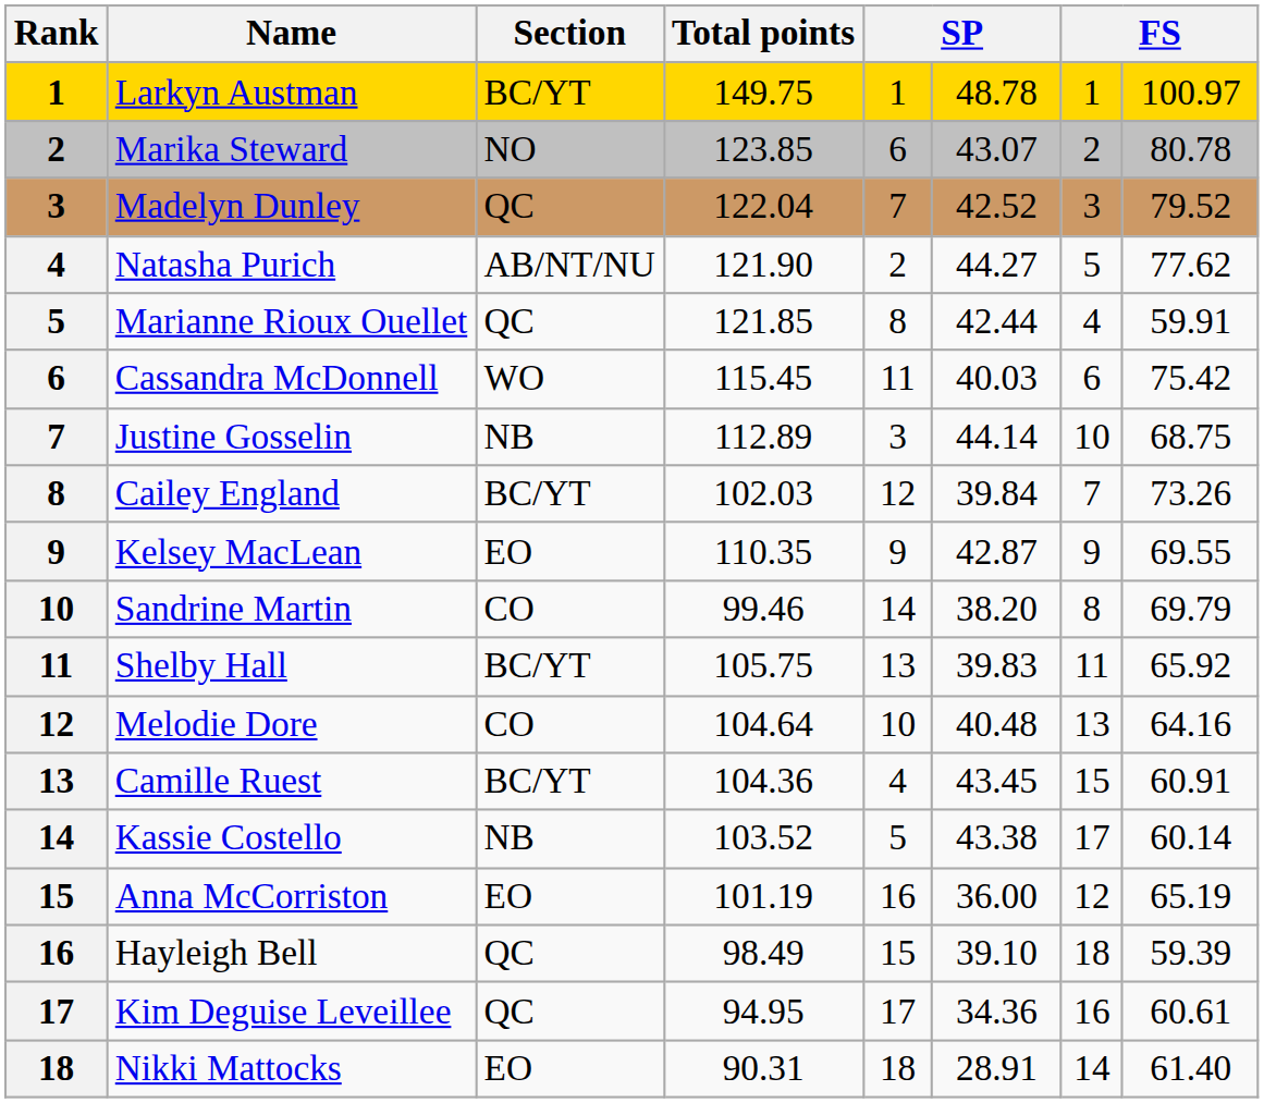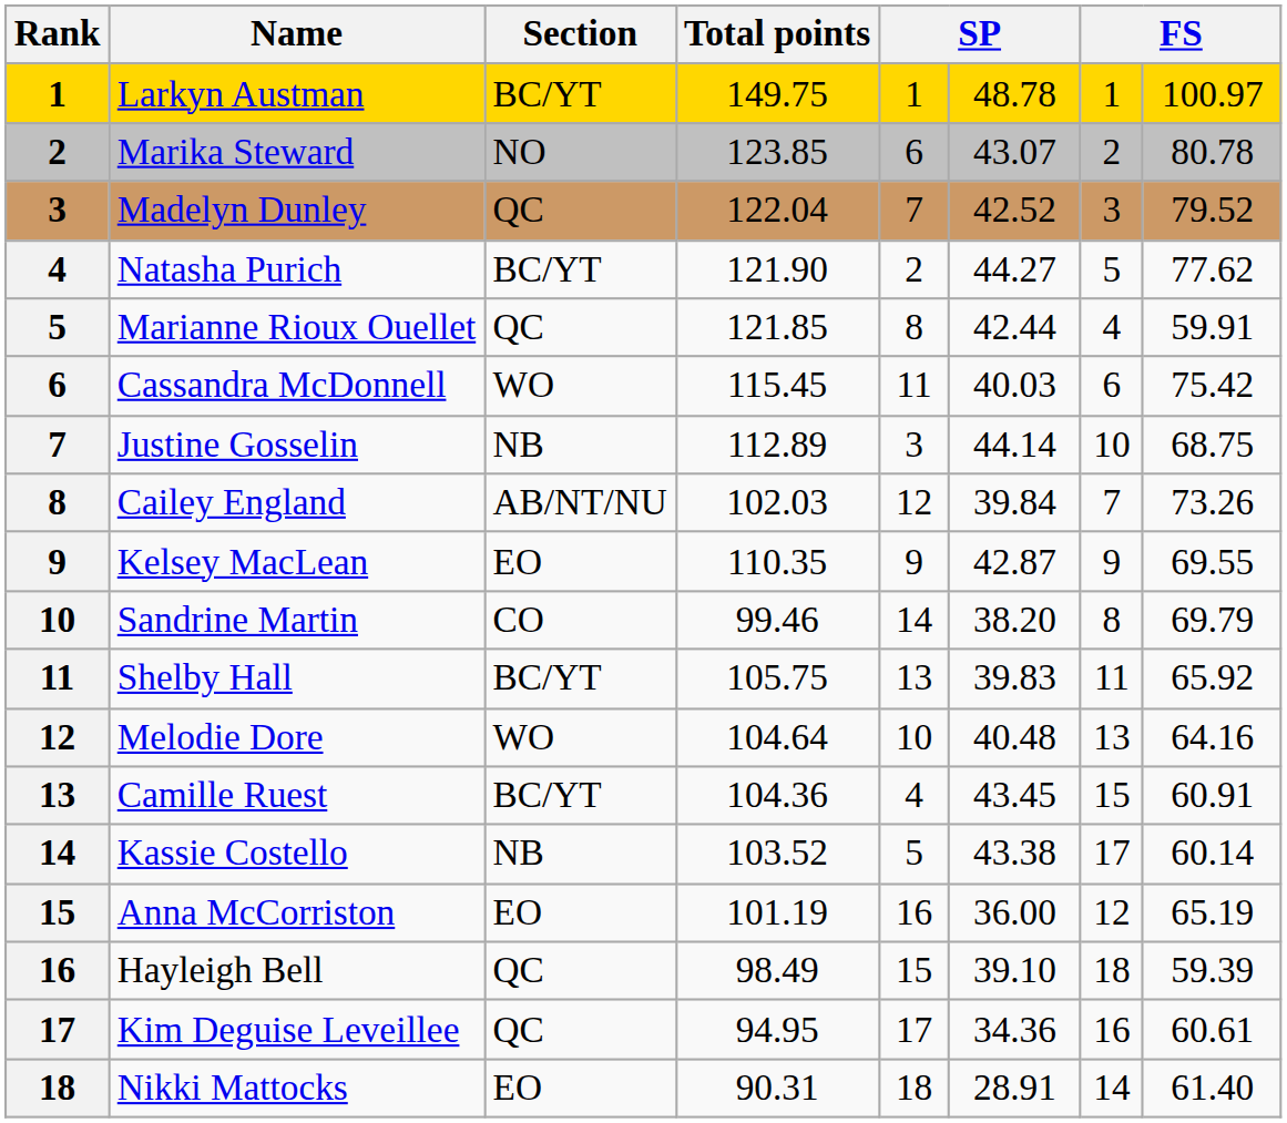Natasha Purich | Section: AB/NT/NU -> BC/YT
Cailey England | Section: BC/YT -> AB/NT/NU
Melodie Dore | Section: CO -> WO
